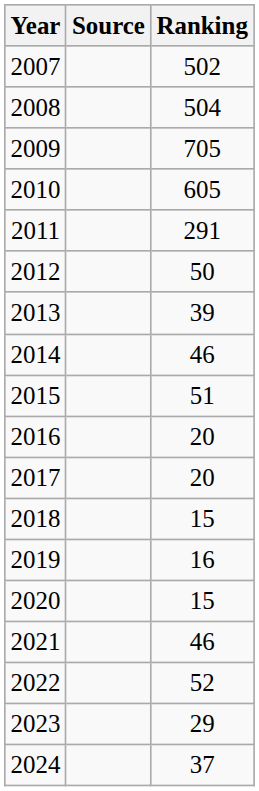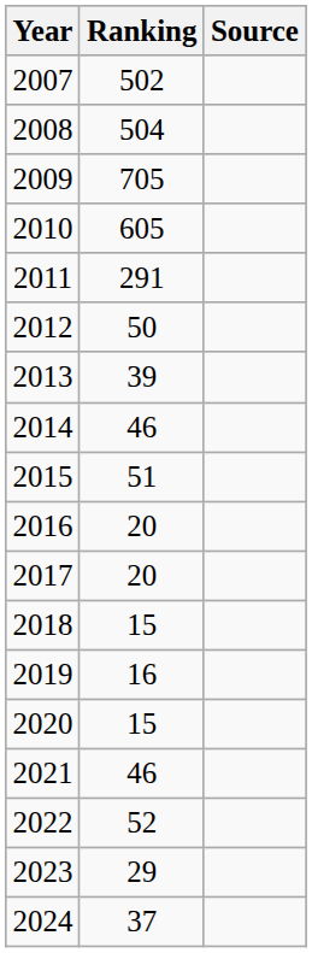columns swapped: Ranking <-> Source
